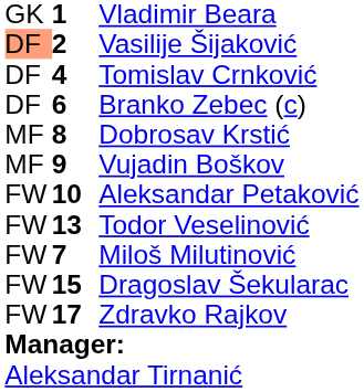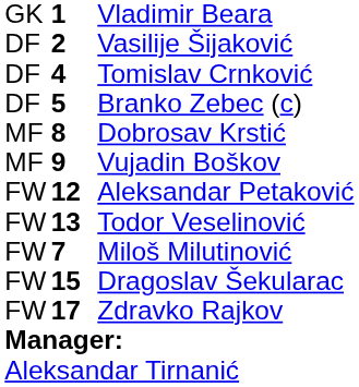Vasilije Šijaković | column 1: lightsalmon background -> no background
Branko Zebec (c) | column 2: 6 -> 5
Aleksandar Petaković | column 2: 10 -> 12
